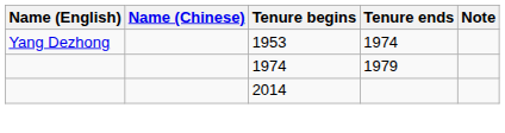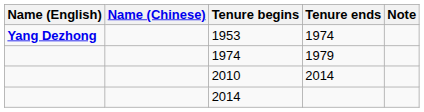1953 | Name (English): normal -> bold
+ row: 2010 | 2014
